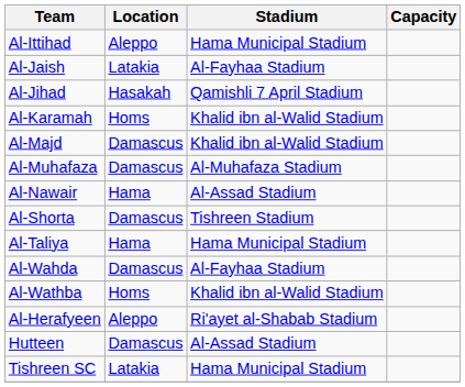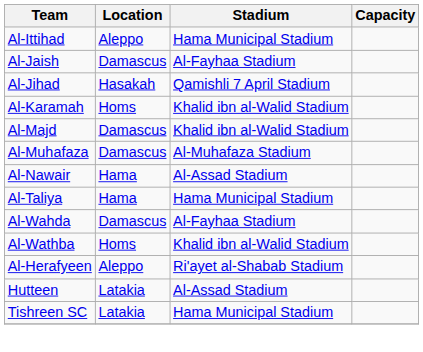Al-Jaish | Location: Latakia -> Damascus
- row: Al-Shorta | Damascus | Tishreen Stadium
Hutteen | Location: Damascus -> Latakia
